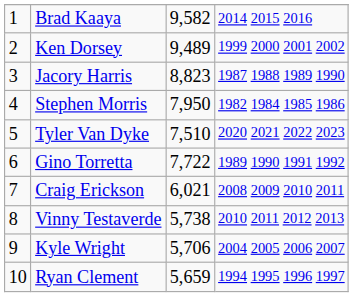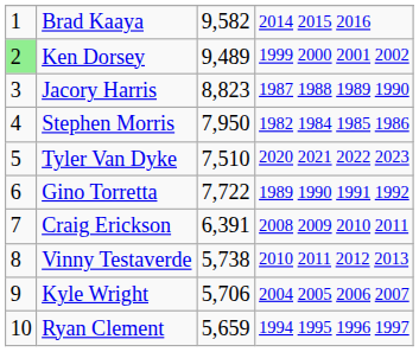Ken Dorsey | column 1: no background -> lightgreen background
Craig Erickson | column 3: 6,021 -> 6,391
